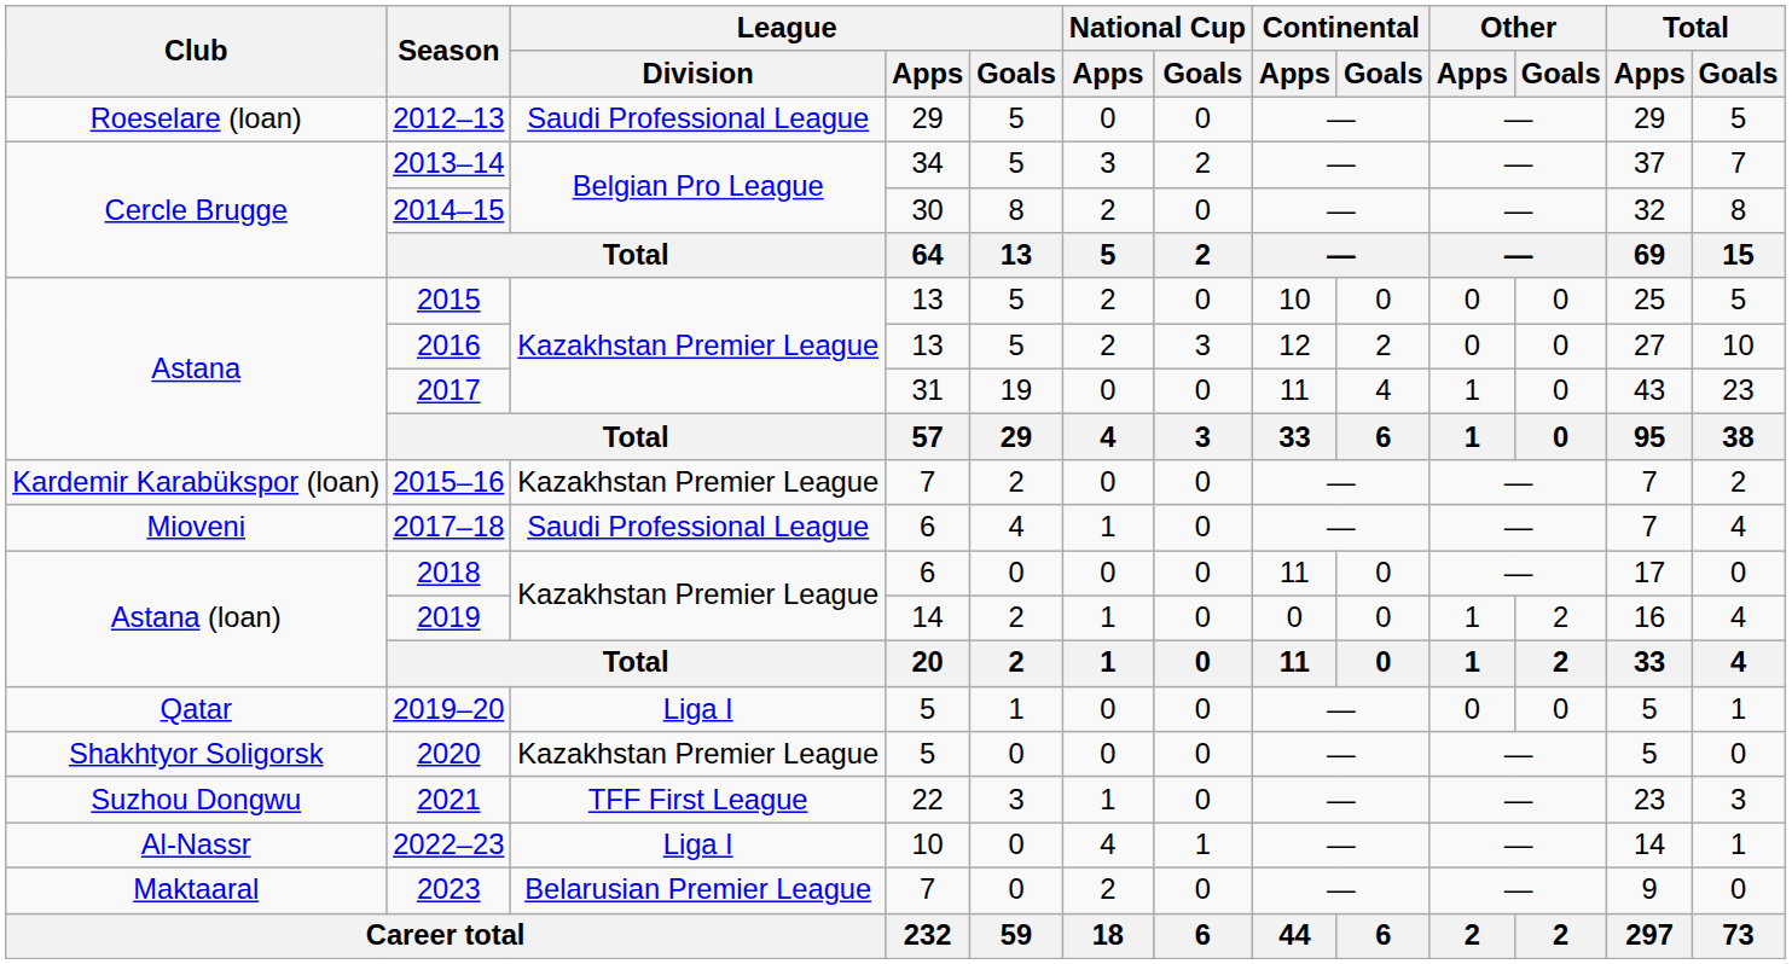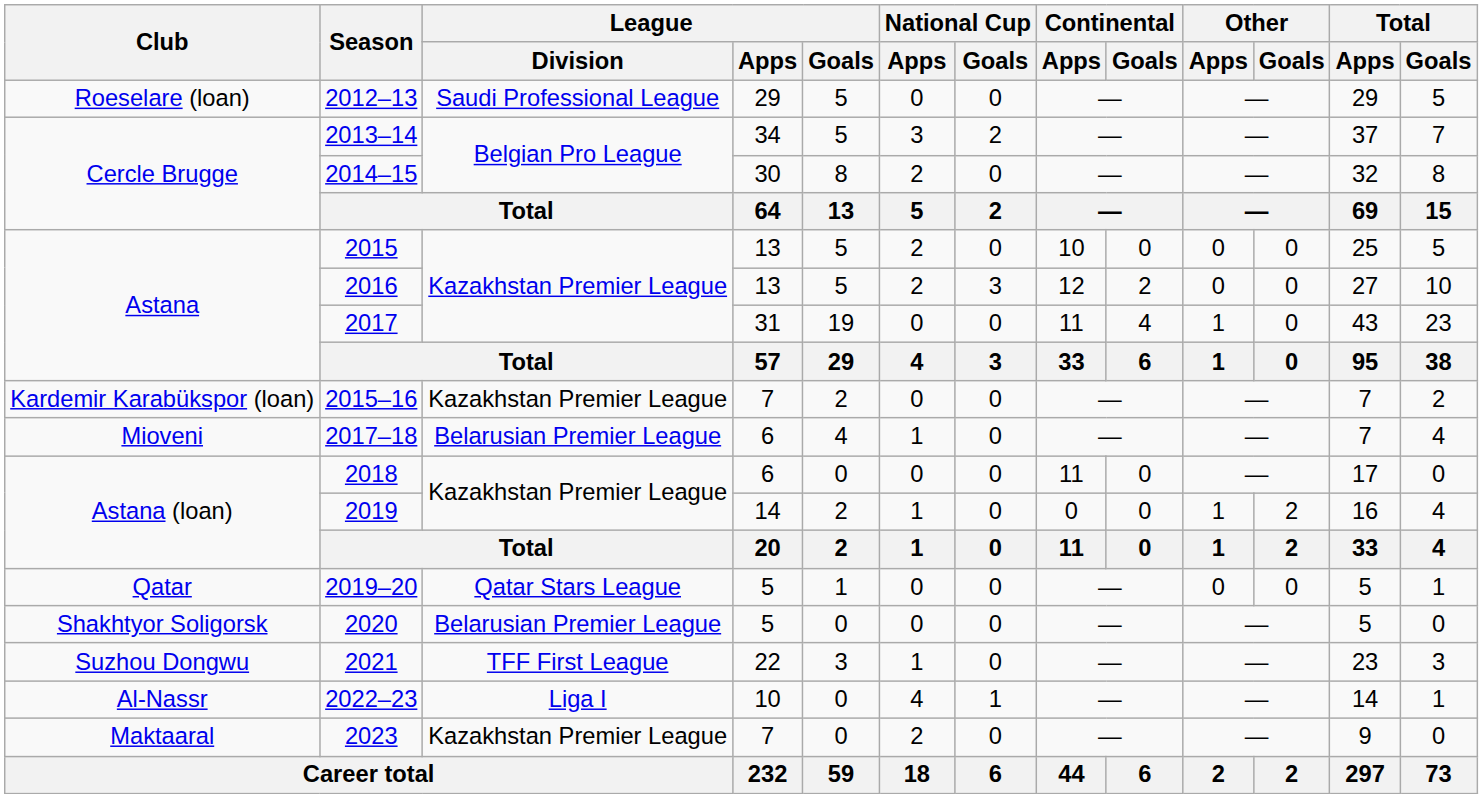2017–18 | League / Division: Saudi Professional League -> Belarusian Premier League
2019–20 | League / Division: Liga I -> Qatar Stars League
2020 | League / Division: Kazakhstan Premier League -> Belarusian Premier League
2023 | League / Division: Belarusian Premier League -> Kazakhstan Premier League
